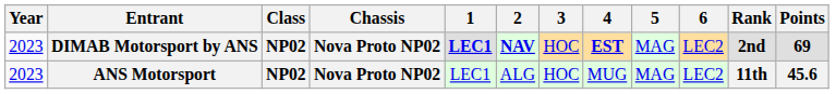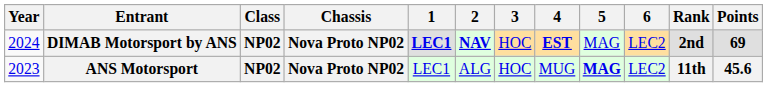DIMAB Motorsport by ANS | Year: 2023 -> 2024
ANS Motorsport | 5: normal -> bold
